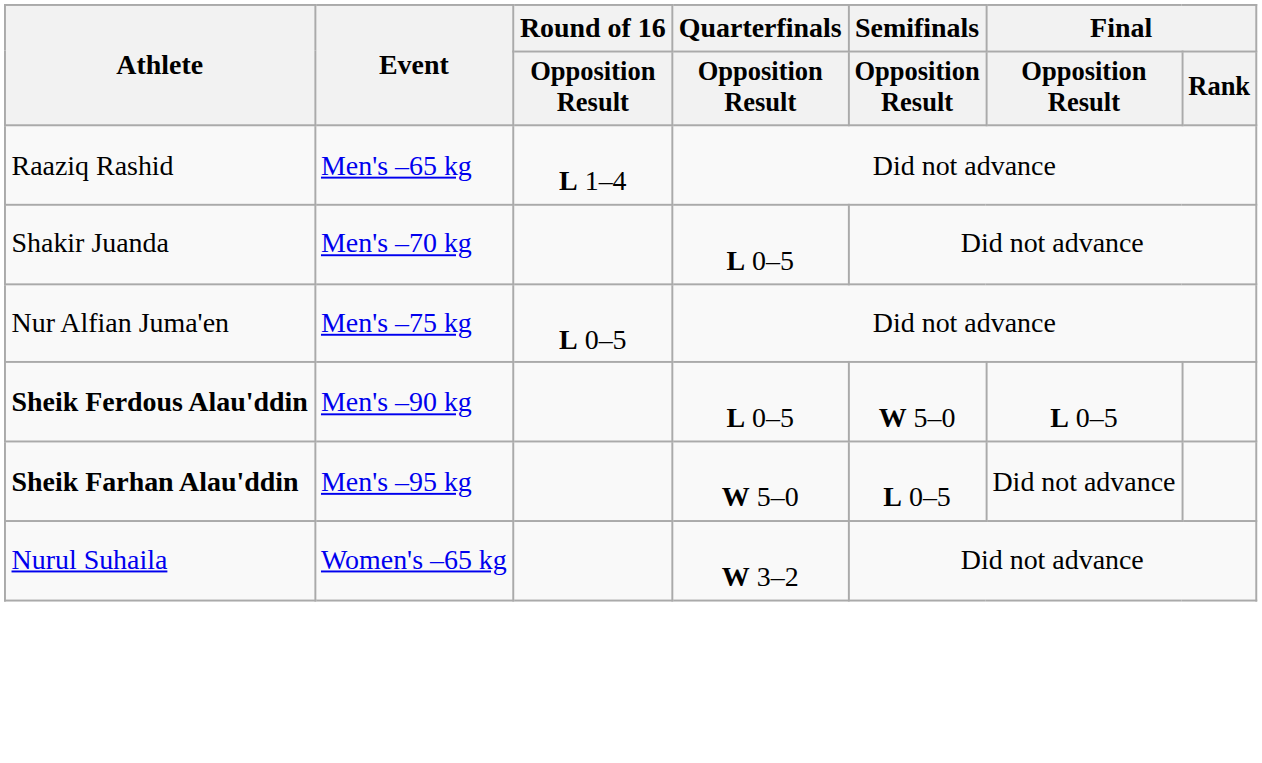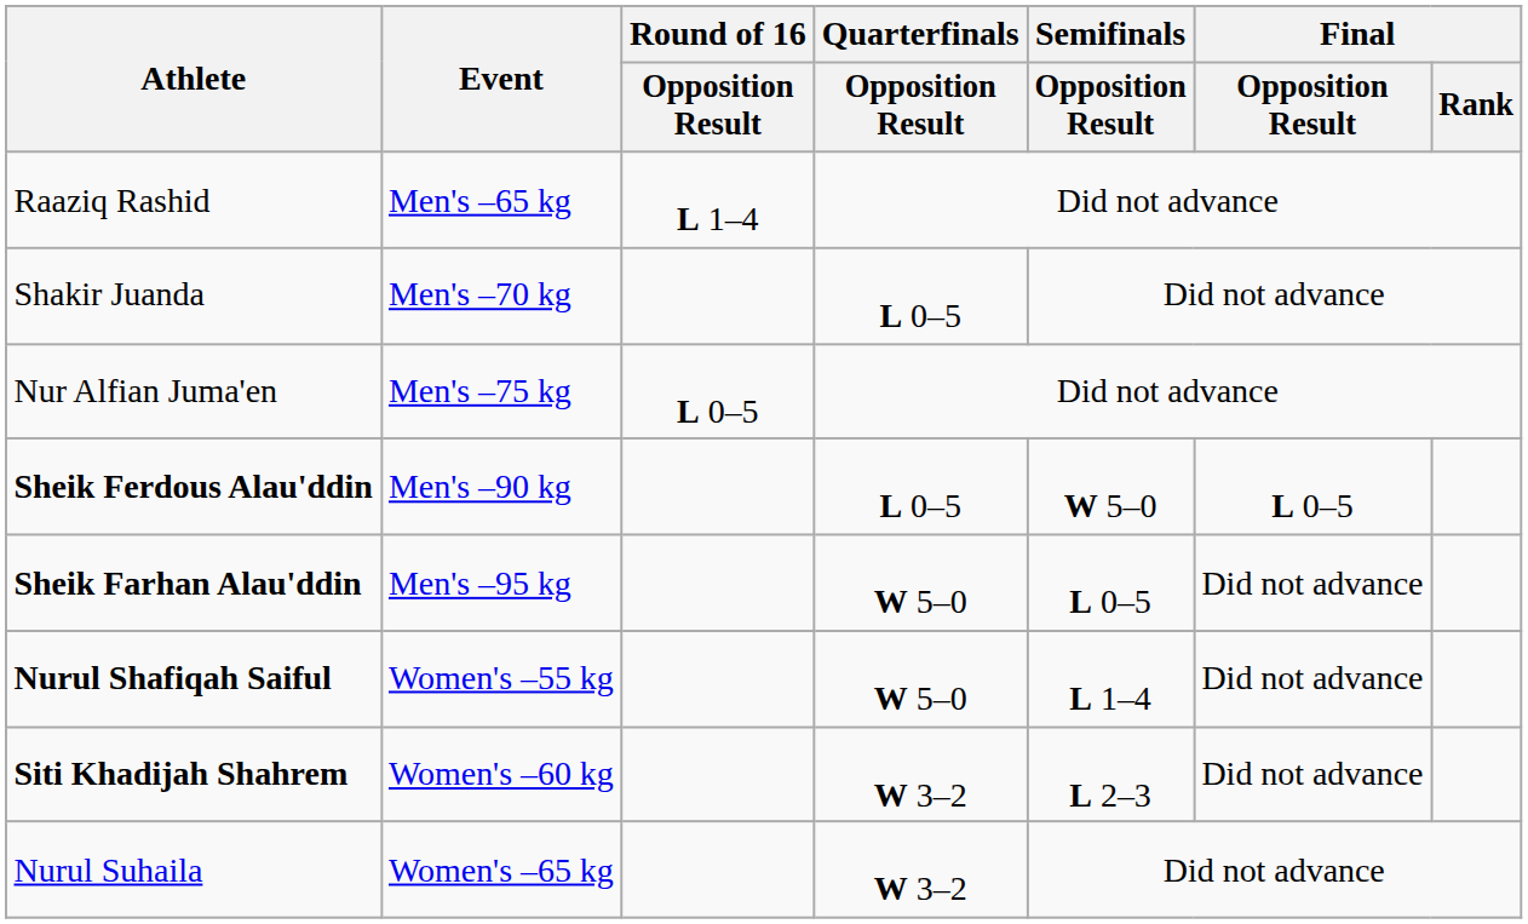+ row: Nurul Shafiqah Saiful | Women's –55 kg | W 5–0 | L 1–4 | Did not advance
+ row: Siti Khadijah Shahrem | Women's –60 kg | W 3–2 | L 2–3 | Did not advance
